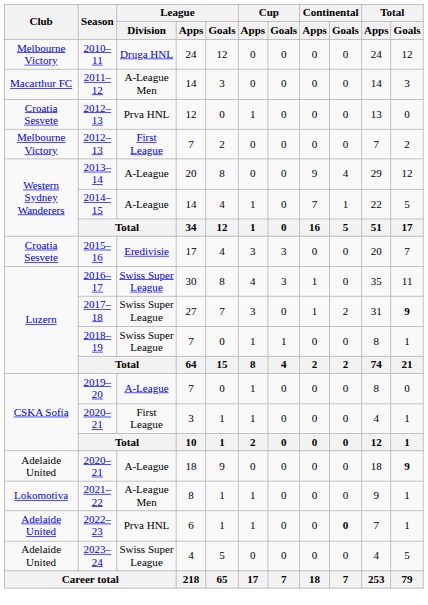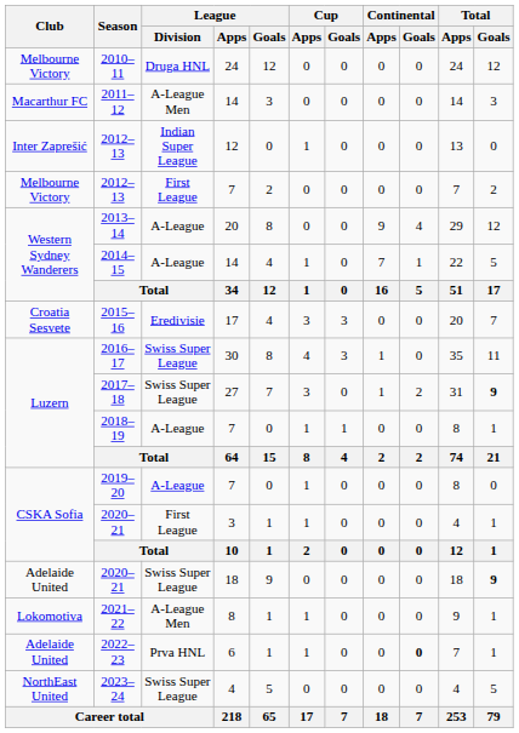2012–13 / 12 | Club: Croatia Sesvete -> Inter Zaprešić
2012–13 / 12 | League / Division: Prva HNL -> Indian Super League
2018–19 | League / Division: Swiss Super League -> A-League
2020–21 / 18 | League / Division: A-League -> Swiss Super League
2023–24 | Club: Adelaide United -> NorthEast United
